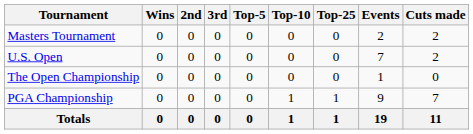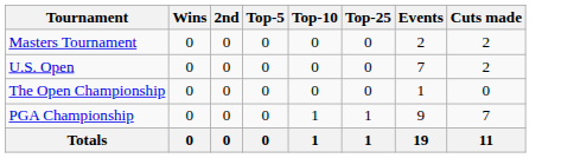- column: 3rd | 0 | 0 | 0 | 0 | 0
